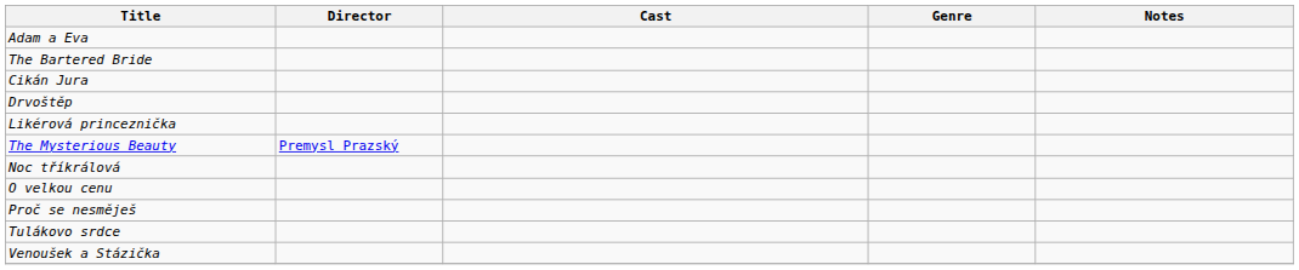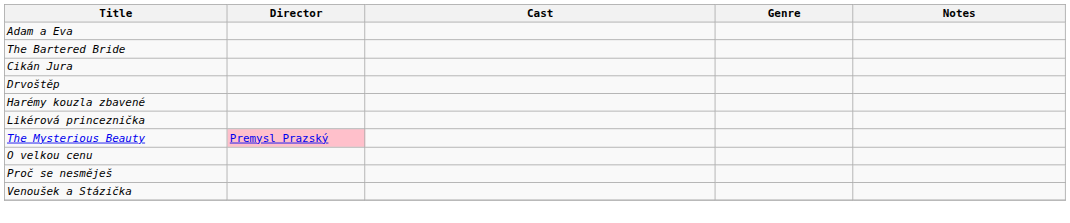+ row: Harémy kouzla zbavené
The Mysterious Beauty | Director: no background -> pink background
- row: Noc tříkrálová
- row: Tulákovo srdce
